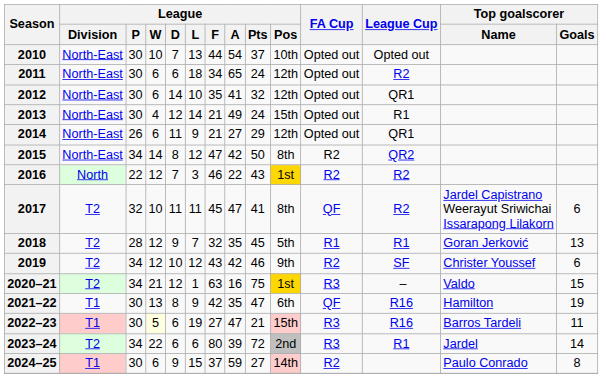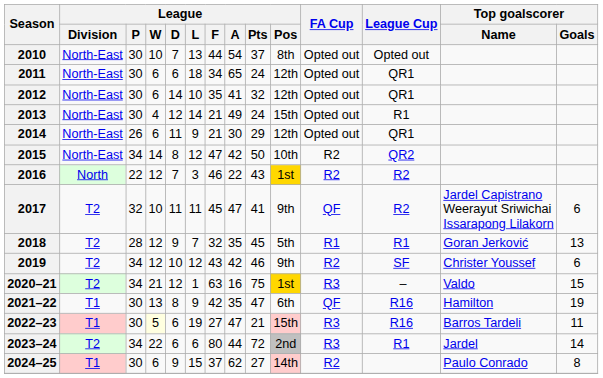2010 | League / Pos: 10th -> 8th
2011 | League Cup: R2 -> QR1
2014 | League / A: 27 -> 30
2015 | League / Pos: 8th -> 10th
2017 | League / Pos: 8th -> 9th
2023–24 | League / A: 39 -> 44
2024–25 | League / A: 59 -> 62
